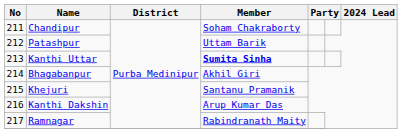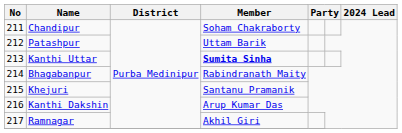Bhagabanpur | Member: Akhil Giri -> Rabindranath Maity
Ramnagar | Member: Rabindranath Maity -> Akhil Giri
